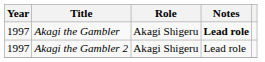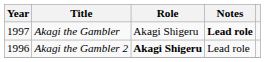Akagi the Gambler 2 | Year: 1997 -> 1996
Akagi the Gambler 2 | Role: normal -> bold
